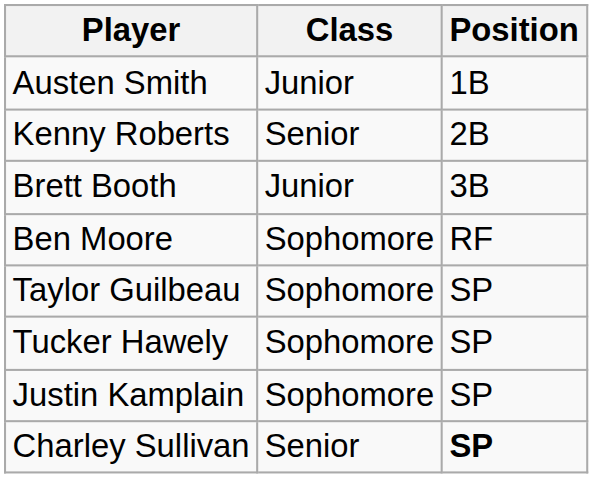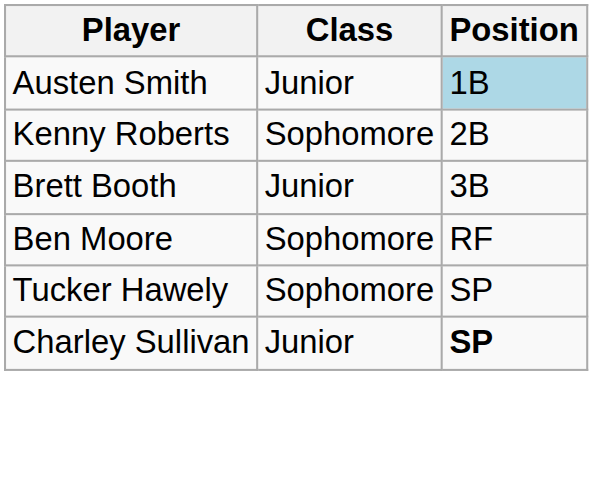Austen Smith | Position: no background -> lightblue background
Kenny Roberts | Class: Senior -> Sophomore
- row: Taylor Guilbeau | Sophomore | SP
- row: Justin Kamplain | Sophomore | SP
Charley Sullivan | Class: Senior -> Junior
